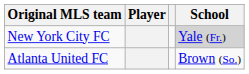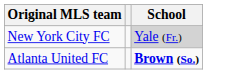- column: Player
Atlanta United FC | School: normal -> bold
